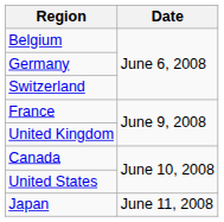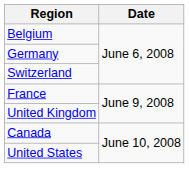- row: Japan | June 11, 2008
